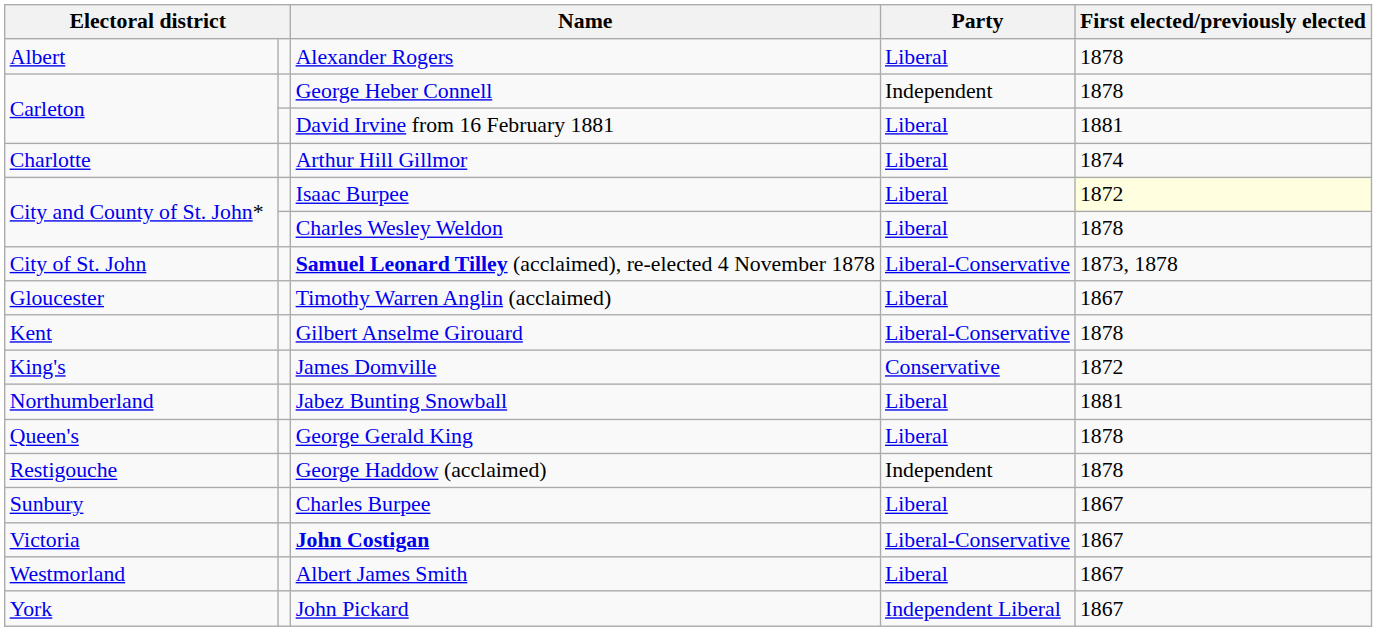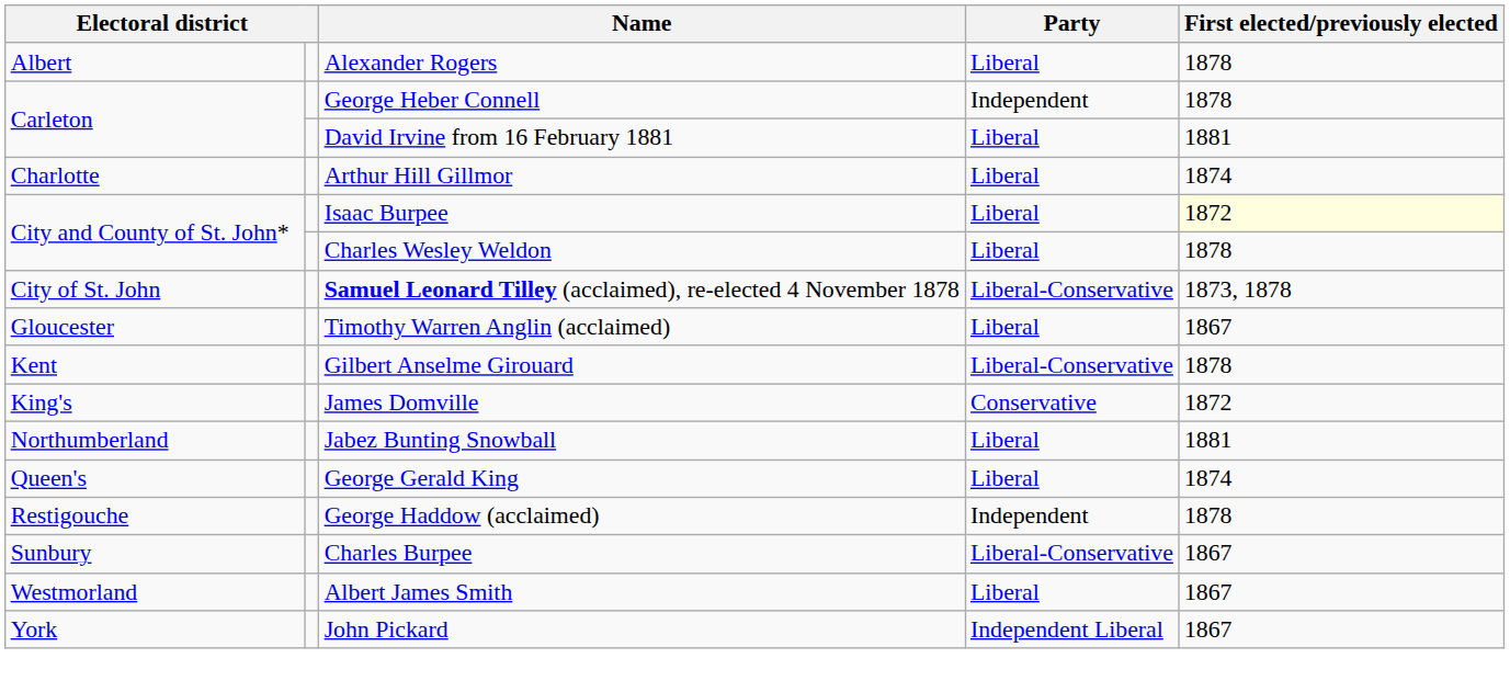George Gerald King | First elected/previously elected: 1878 -> 1874
Charles Burpee | Party: Liberal -> Liberal-Conservative
- row: Victoria | John Costigan | Liberal-Conservative | 1867
